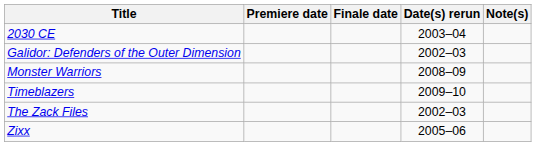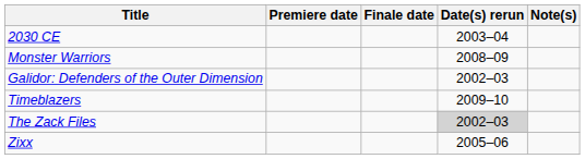rows swapped: Galidor: Defenders of the Outer Dimension <-> Monster Warriors
The Zack Files | Date(s) rerun: no background -> lightgrey background
